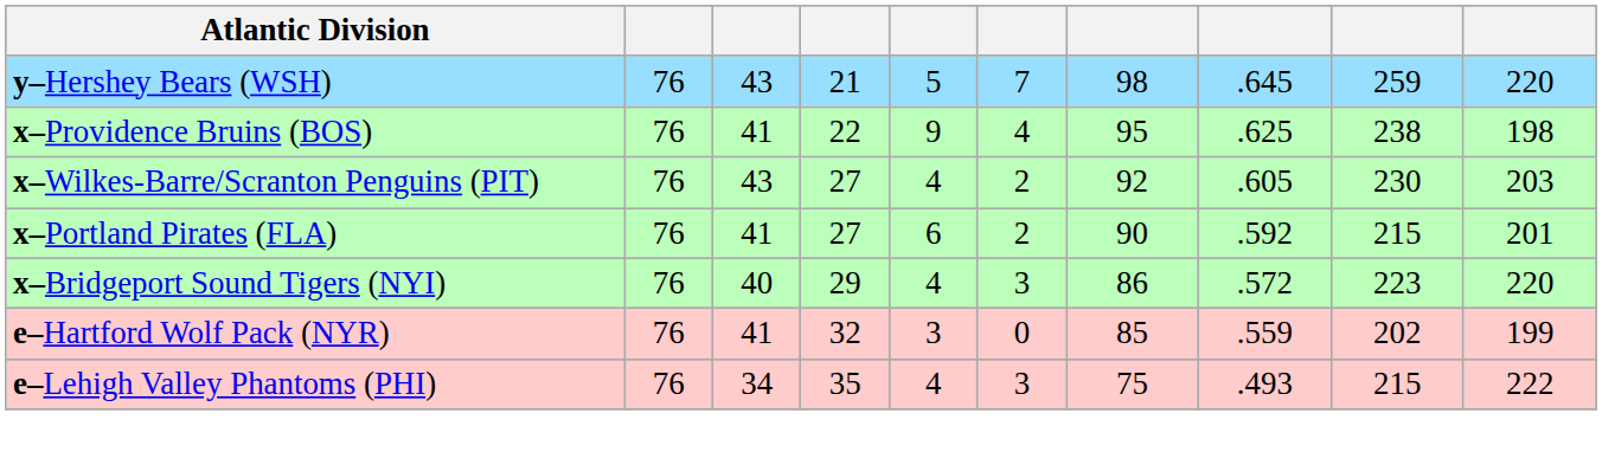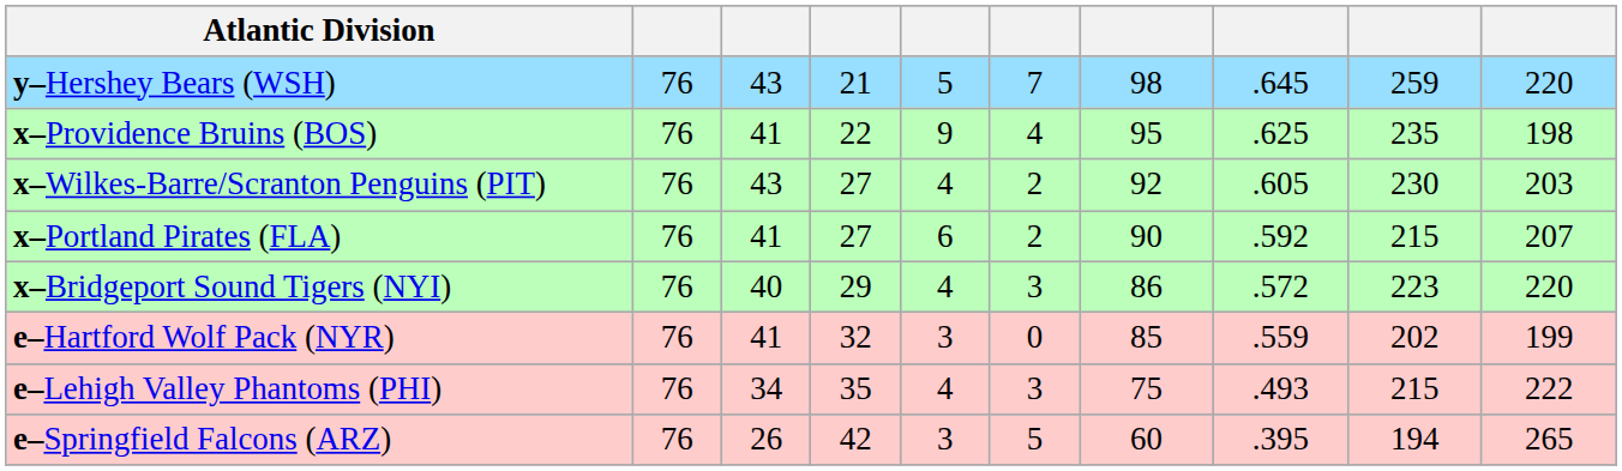x–Providence Bruins (BOS) | column 9: 238 -> 235
x–Portland Pirates (FLA) | column 10: 201 -> 207
+ row: e–Springfield Falcons (ARZ) | 76 | 26 | 42 | 3 | 5 | 60 | .395 | 194 | 265
